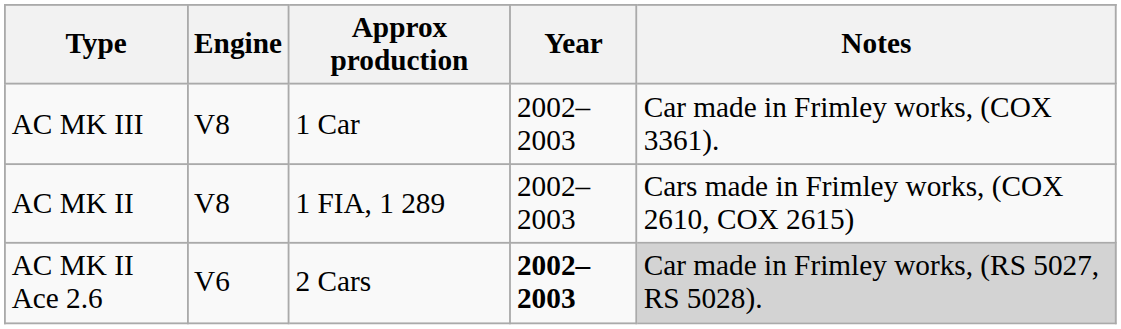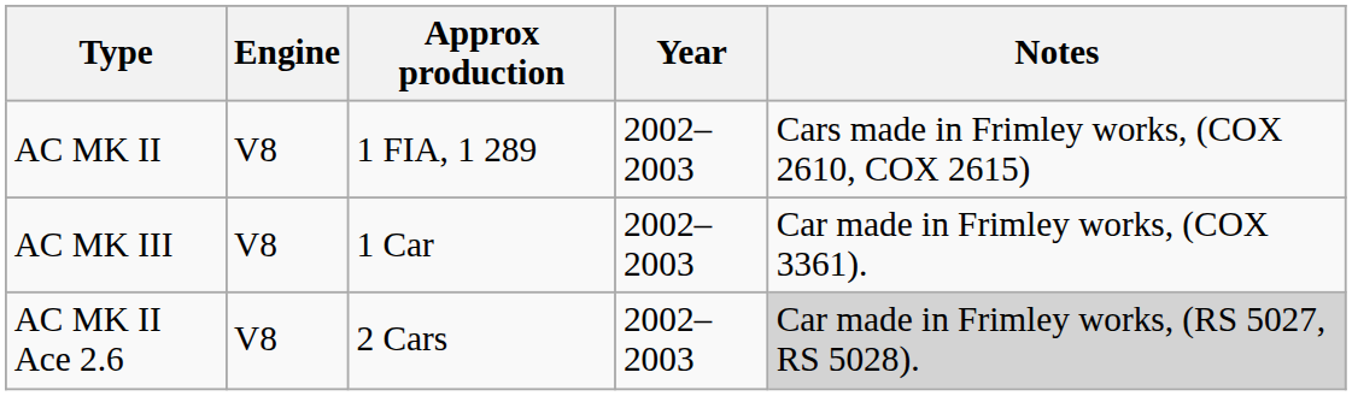rows swapped: AC MK II <-> AC MK III
AC MK II Ace 2.6 | Engine: V6 -> V8
AC MK II Ace 2.6 | Year: bold -> normal
